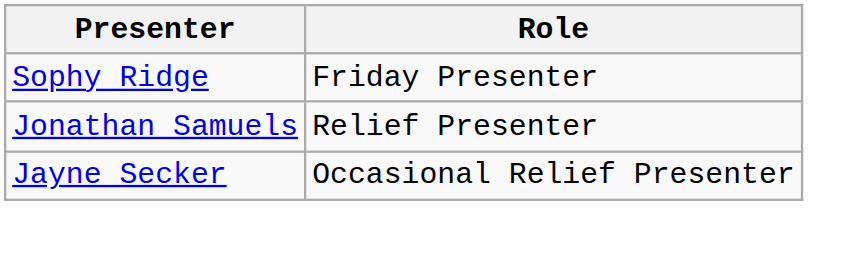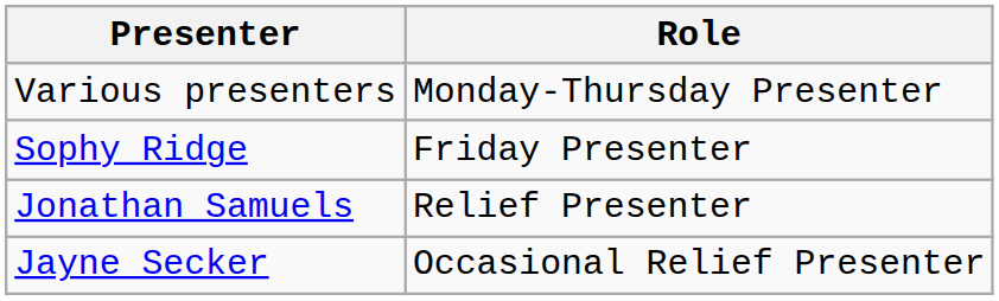+ row: Various presenters | Monday-Thursday Presenter
